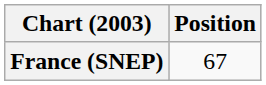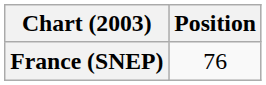France (SNEP) | Position: 67 -> 76
